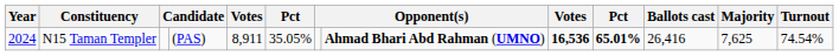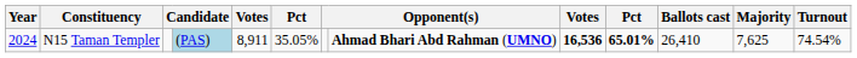N15 Taman Templer | column 4: no background -> lightblue background
N15 Taman Templer | Ballots cast: 26,416 -> 26,410
